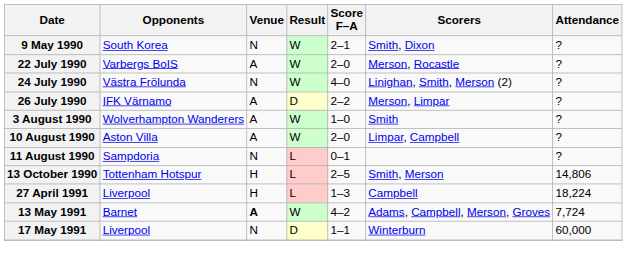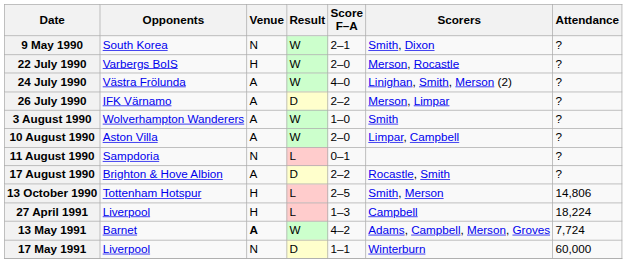22 July 1990 | Venue: A -> H
24 July 1990 | Venue: N -> A
+ row: 17 August 1990 | Brighton & Hove Albion | A | D | 2–2 | Rocastle, Smith | ?
